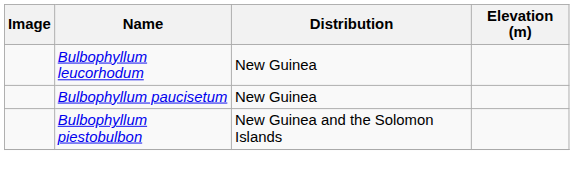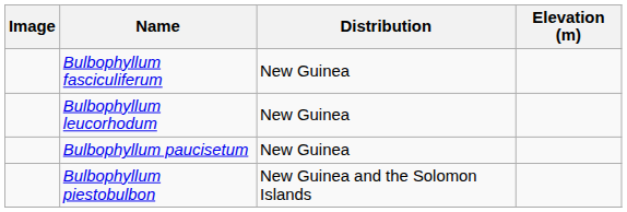+ row: Bulbophyllum fasciculiferum | New Guinea
